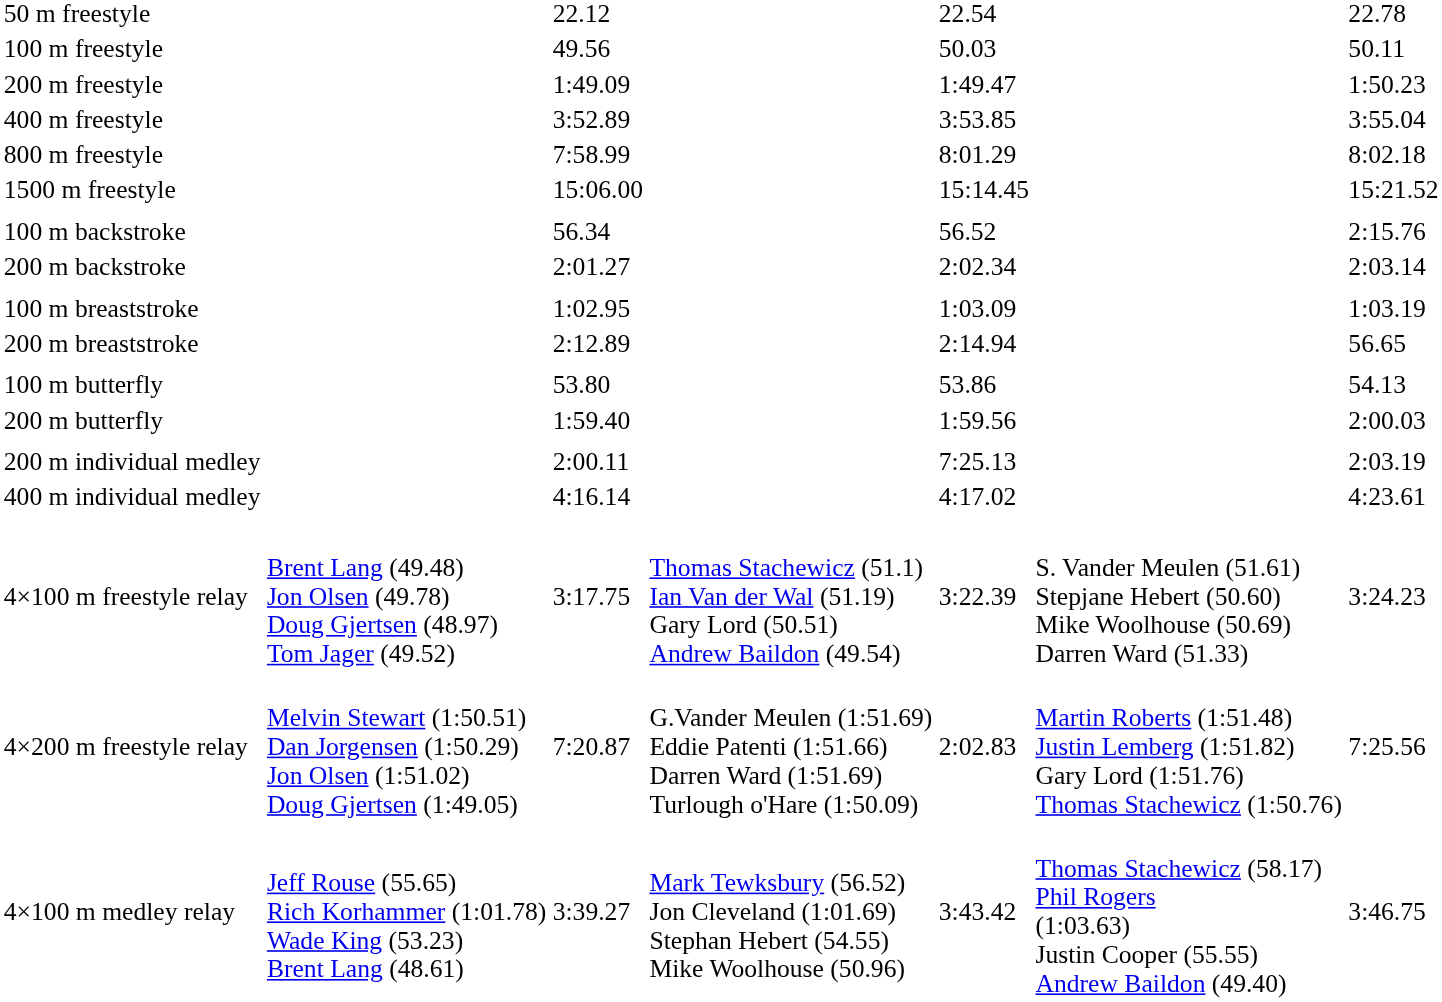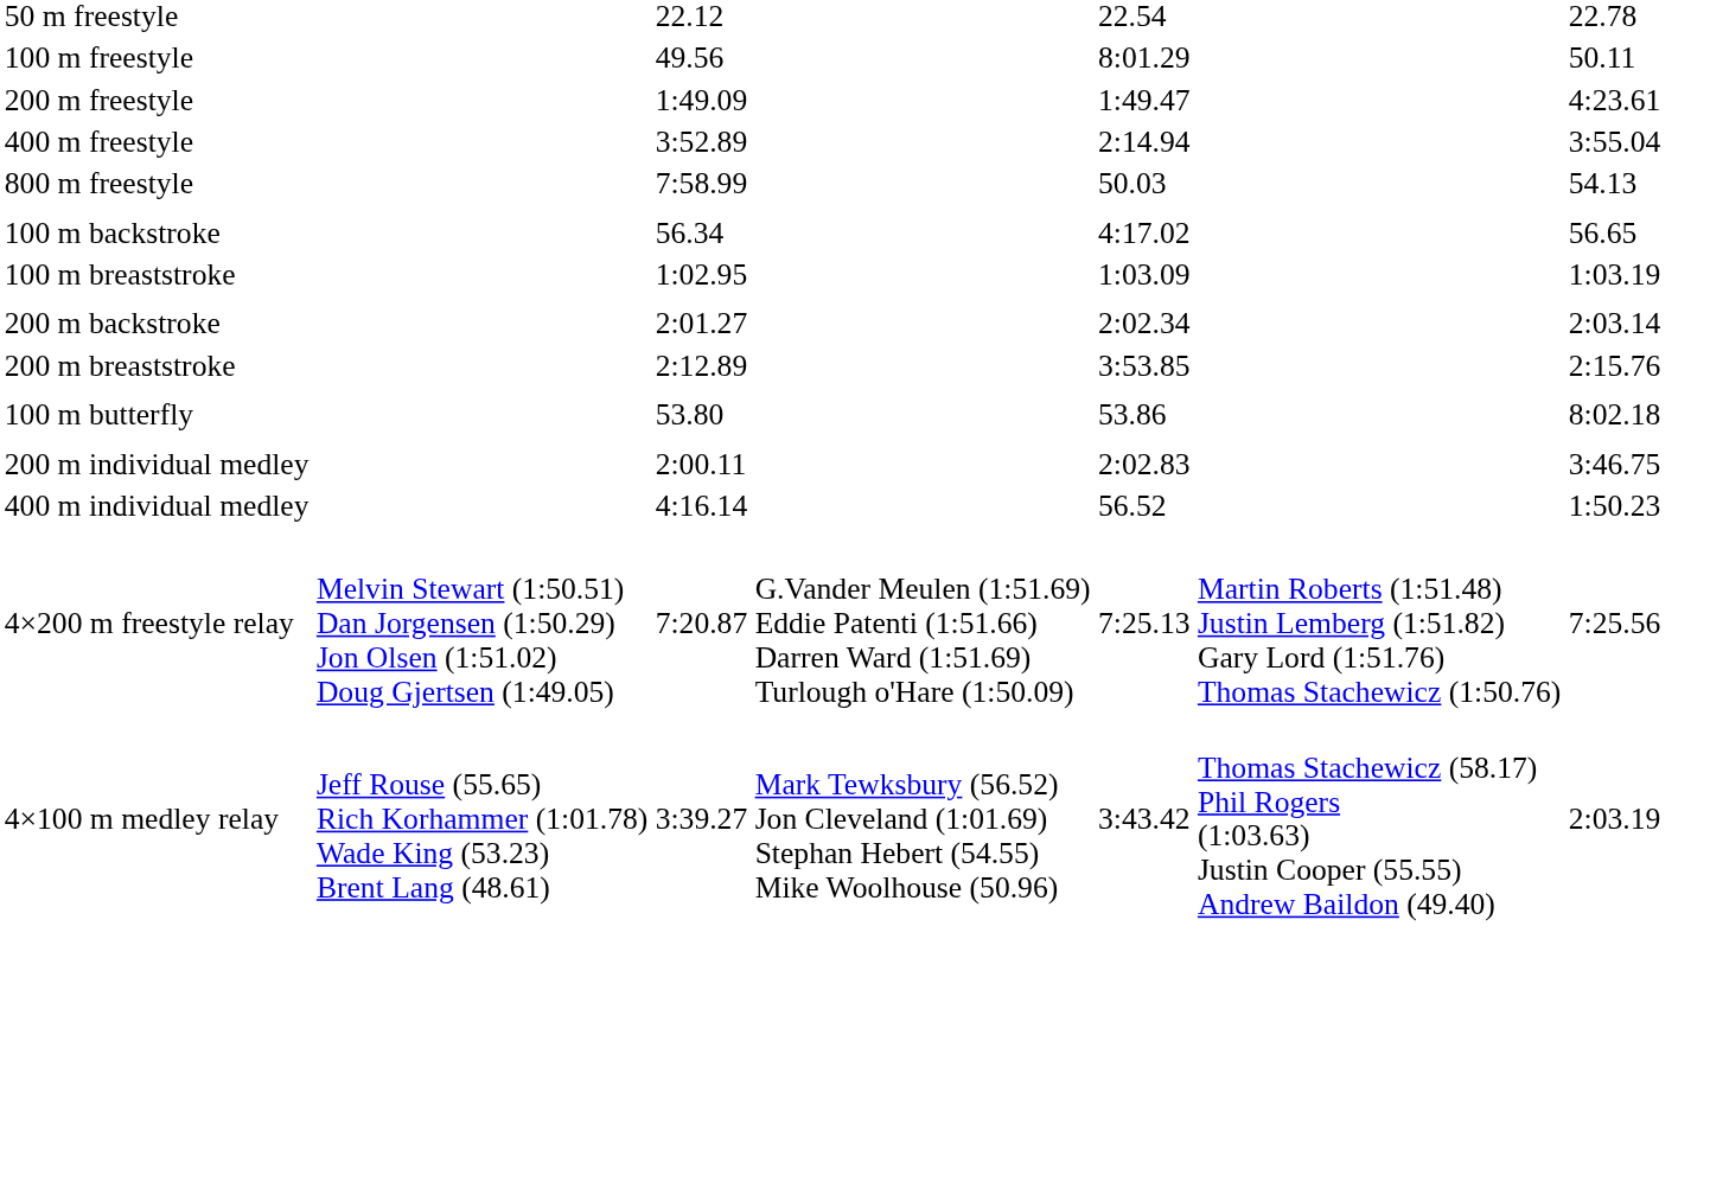100 m freestyle | column 5: 50.03 -> 8:01.29
200 m freestyle | column 7: 1:50.23 -> 4:23.61
400 m freestyle | column 5: 3:53.85 -> 2:14.94
800 m freestyle | column 5: 8:01.29 -> 50.03
800 m freestyle | column 7: 8:02.18 -> 54.13
- row: 1500 m freestyle | 15:06.00 | 15:14.45 | 15:21.52
100 m backstroke | column 5: 56.52 -> 4:17.02
100 m backstroke | column 7: 2:15.76 -> 56.65
rows swapped: 200 m backstroke <-> 100 m breaststroke
200 m breaststroke | column 5: 2:14.94 -> 3:53.85
200 m breaststroke | column 7: 56.65 -> 2:15.76
100 m butterfly | column 7: 54.13 -> 8:02.18
- row: 200 m butterfly | 1:59.40 | 1:59.56 | 2:00.03
200 m individual medley | column 5: 7:25.13 -> 2:02.83
200 m individual medley | column 7: 2:03.19 -> 3:46.75
400 m individual medley | column 5: 4:17.02 -> 56.52
400 m individual medley | column 7: 4:23.61 -> 1:50.23
- row: 4×100 m freestyle relay | Brent Lang (49.48) Jon Olsen (49.78) Doug Gjertsen (48.97) Tom Jager (49.52) | 3:17.75 | Thomas Stachewicz (51.1) Ian Van der Wal (51.19) Gary Lord (50.51) Andrew Baildon (49.54) | 3:22.39 | S. Vander Meulen (51.61) Stepjane Hebert (50.60) Mike Woolhouse (50.69) Darren Ward (51.33) | 3:24.23
4×200 m freestyle relay | column 5: 2:02.83 -> 7:25.13
4×100 m medley relay | column 7: 3:46.75 -> 2:03.19
